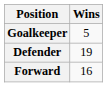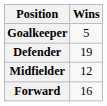+ row: Midfielder | 12
